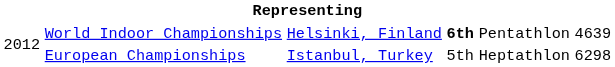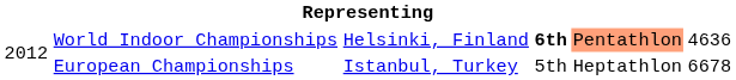World Indoor Championships | column 5: no background -> lightsalmon background
World Indoor Championships | column 6: 4639 -> 4636
European Championships | column 6: 6298 -> 6678
